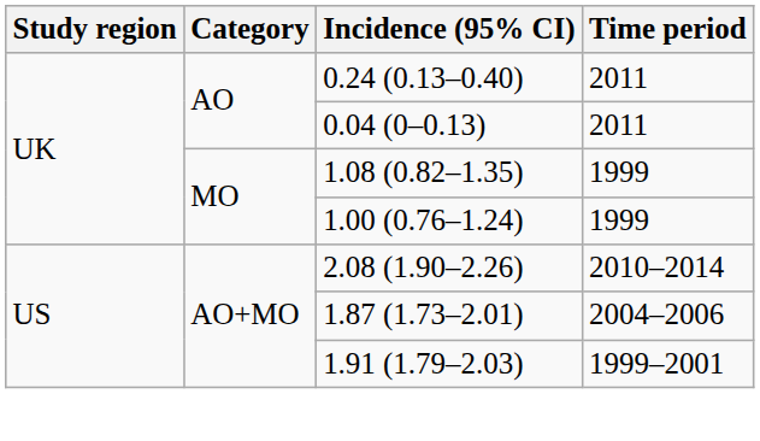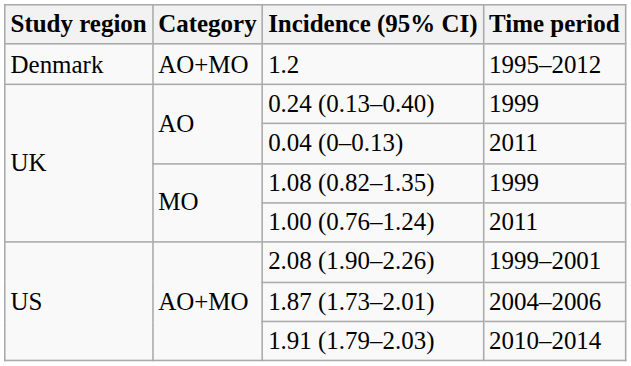+ row: Denmark | AO+MO | 1.2 | 1995–2012
0.24 (0.13–0.40) | Time period: 2011 -> 1999
1.00 (0.76–1.24) | Time period: 1999 -> 2011
2.08 (1.90–2.26) | Time period: 2010–2014 -> 1999–2001
1.91 (1.79–2.03) | Time period: 1999–2001 -> 2010–2014
